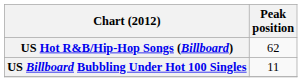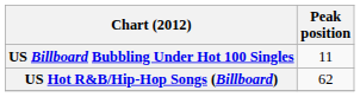rows swapped: US Billboard Bubbling Under Hot 100 Singles <-> US Hot R&B/Hip-Hop Songs (Billboard)
